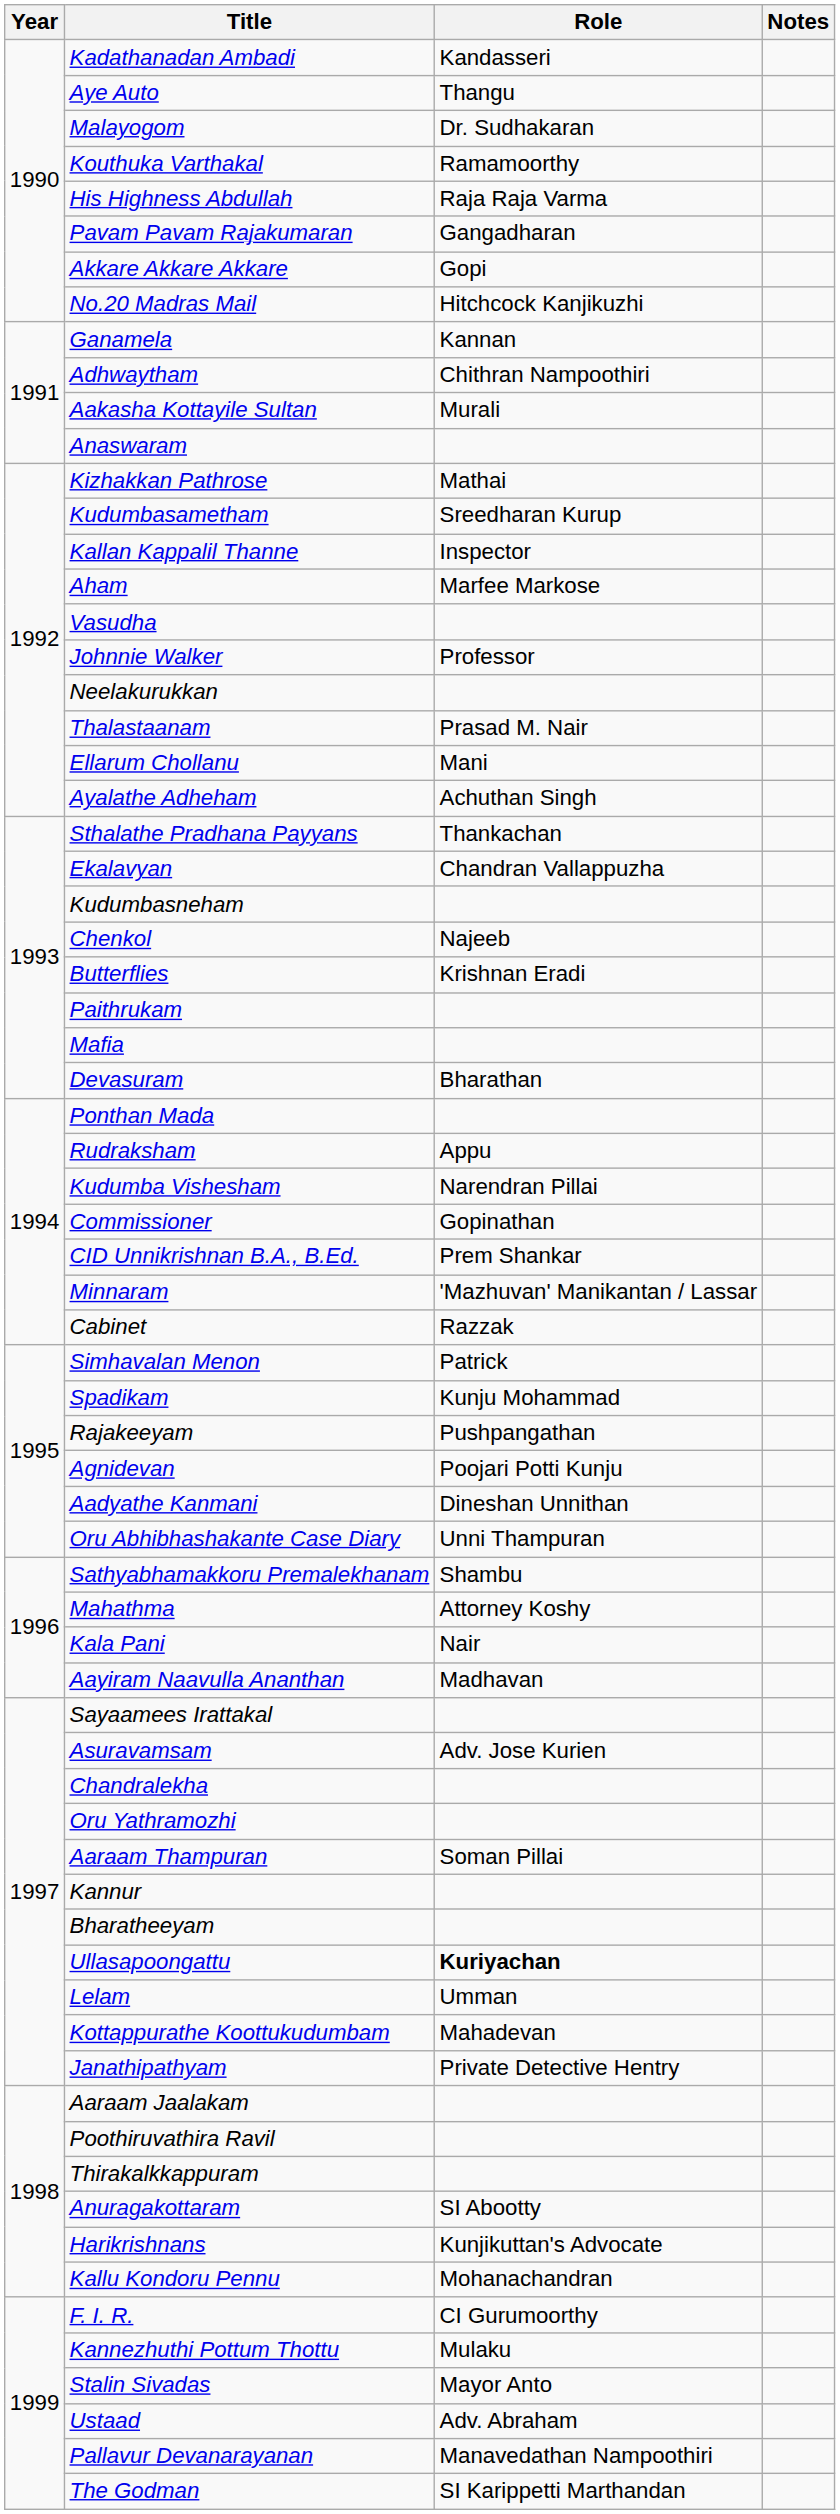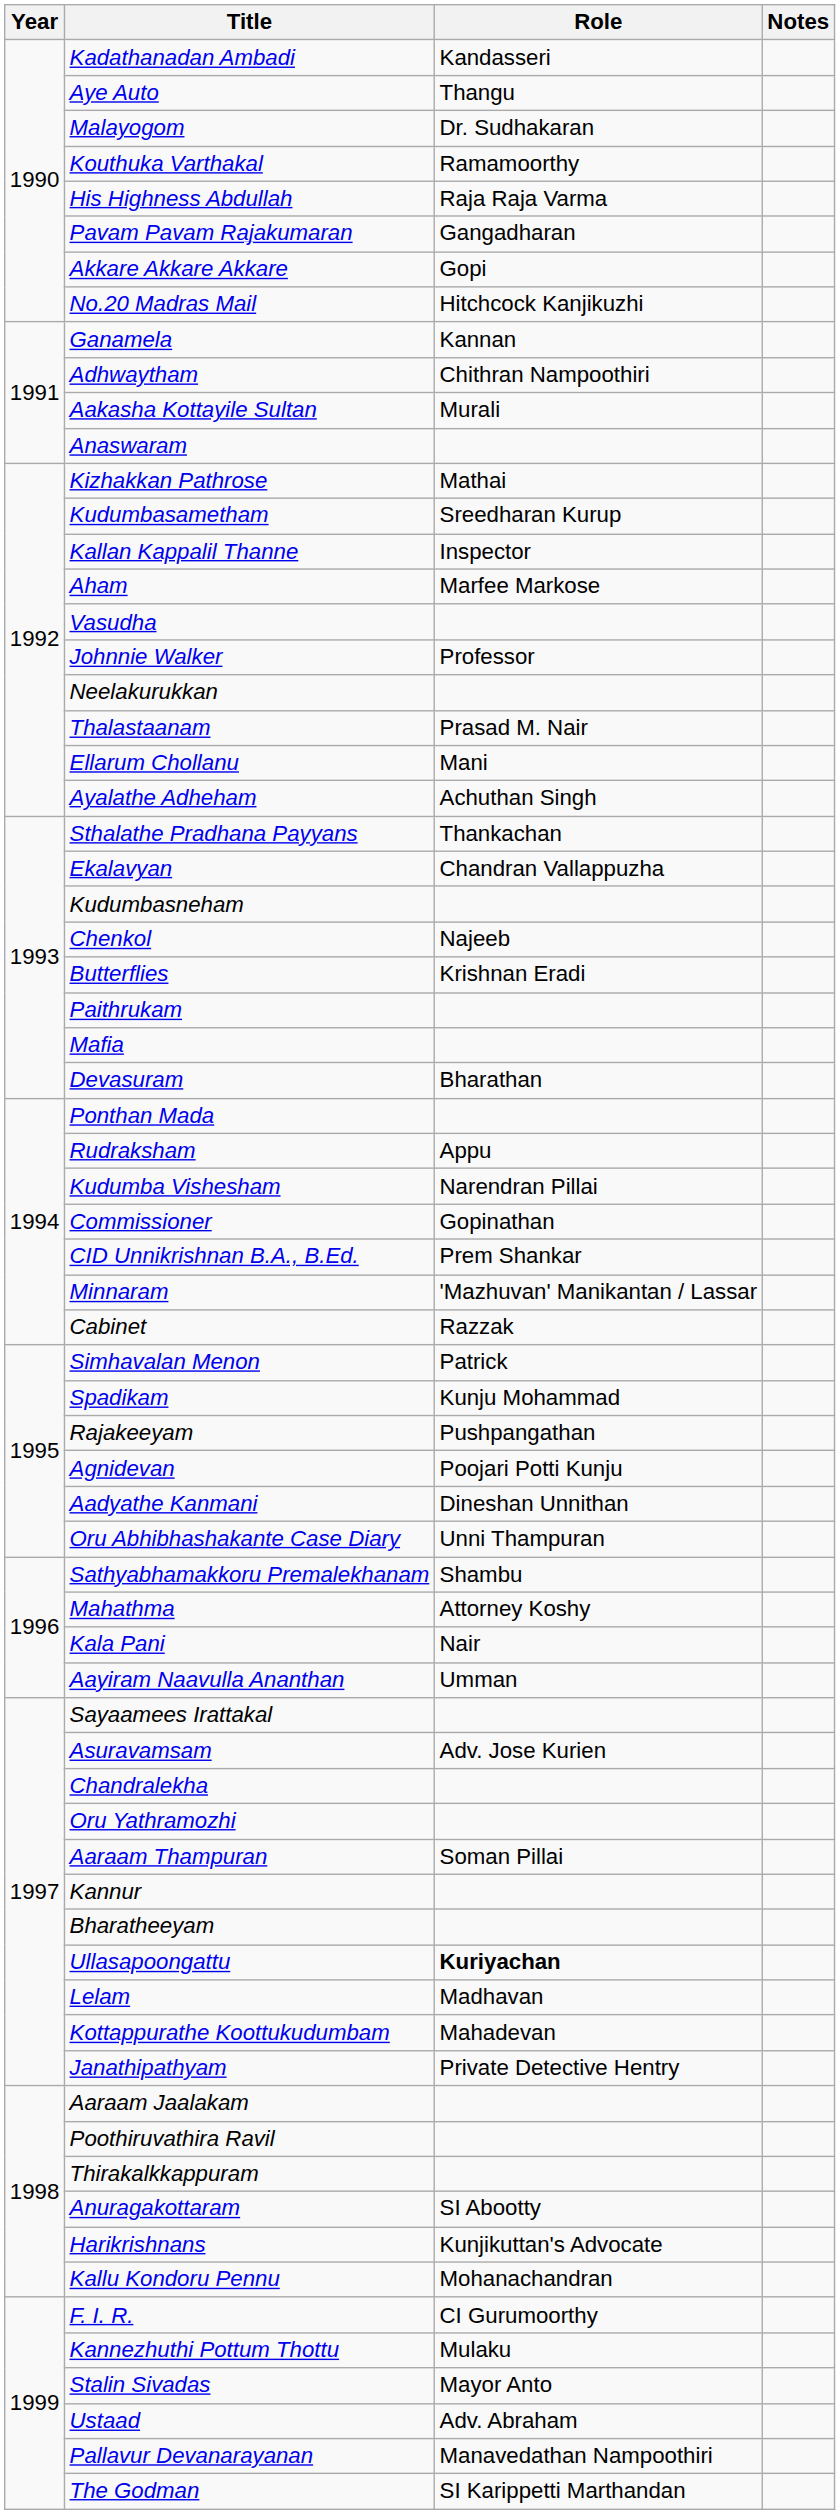Aayiram Naavulla Ananthan | Role: Madhavan -> Umman
Lelam | Role: Umman -> Madhavan
